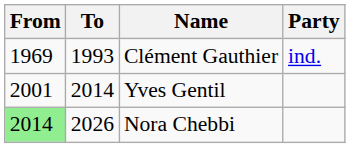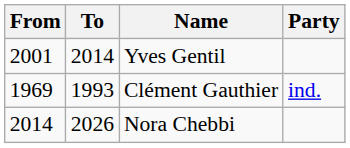rows swapped: Clément Gauthier <-> Yves Gentil
Nora Chebbi | From: lightgreen background -> no background
